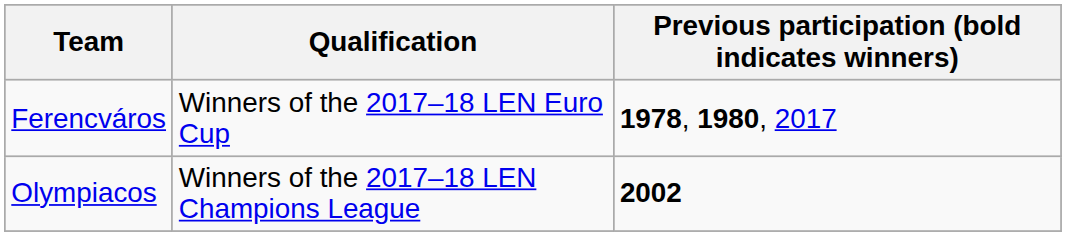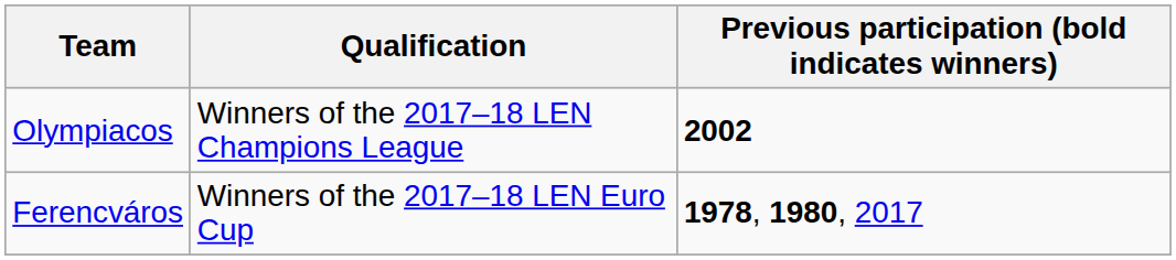rows swapped: Olympiacos <-> Ferencváros
